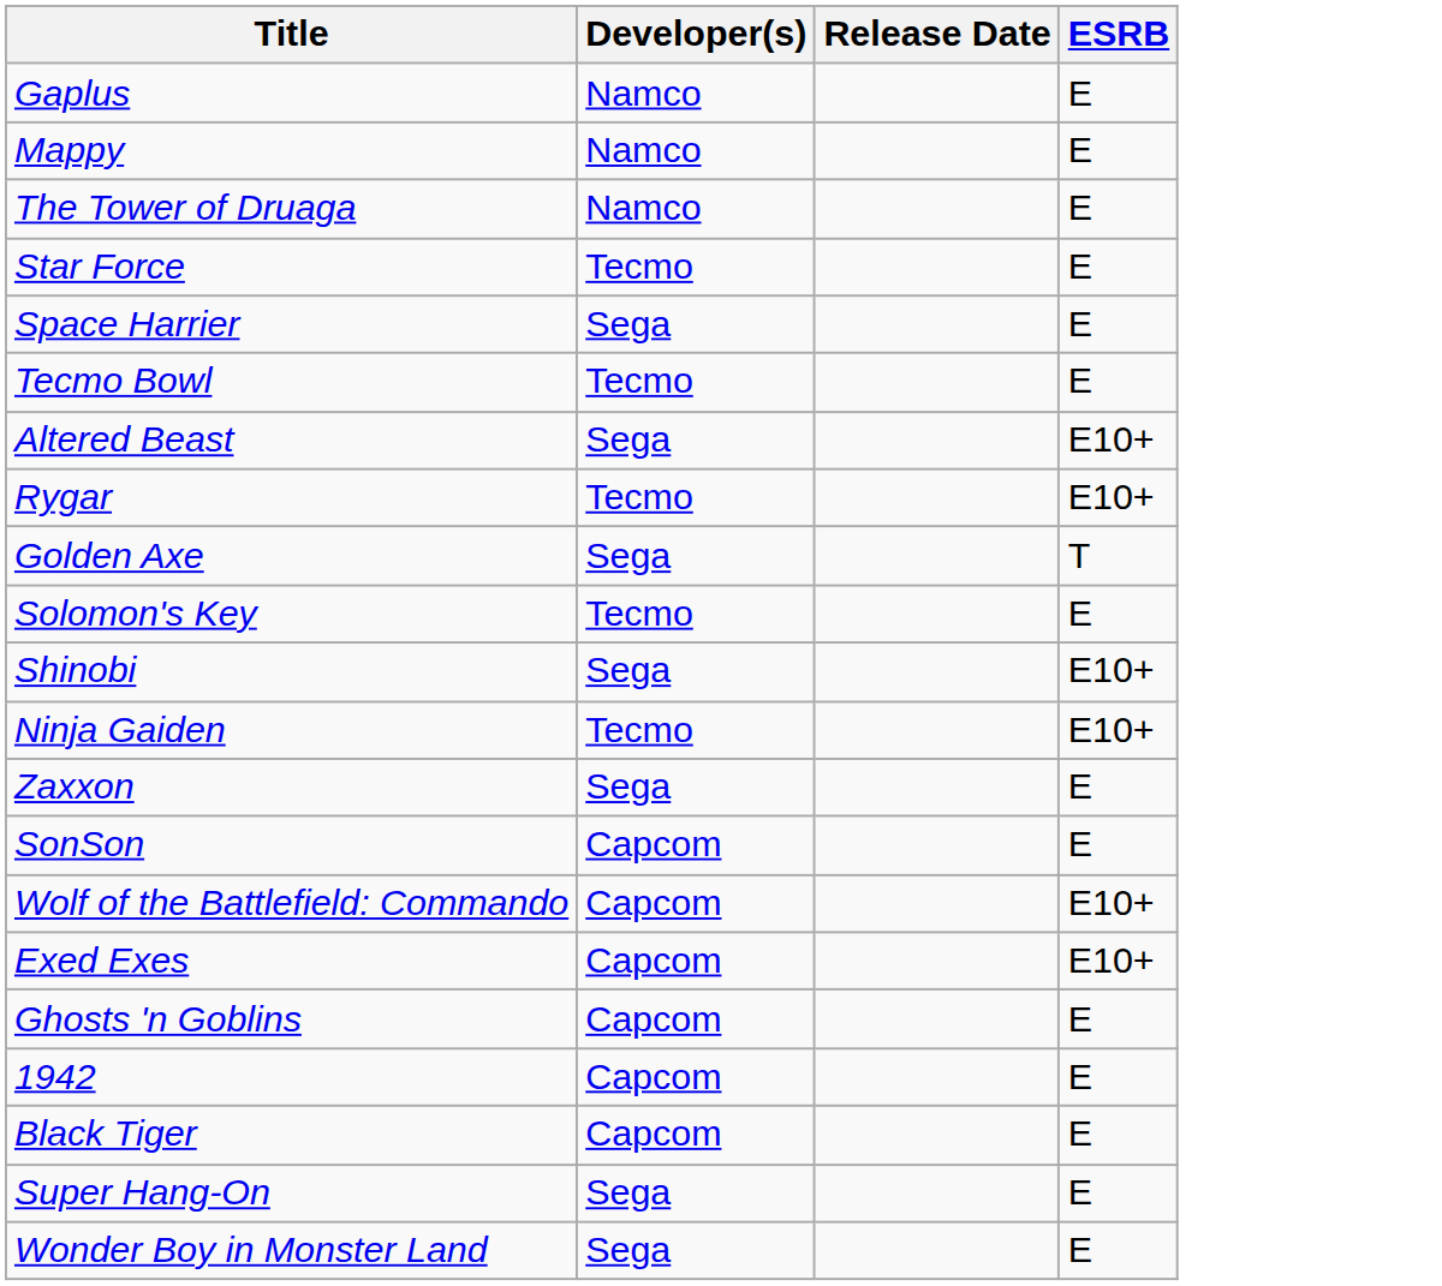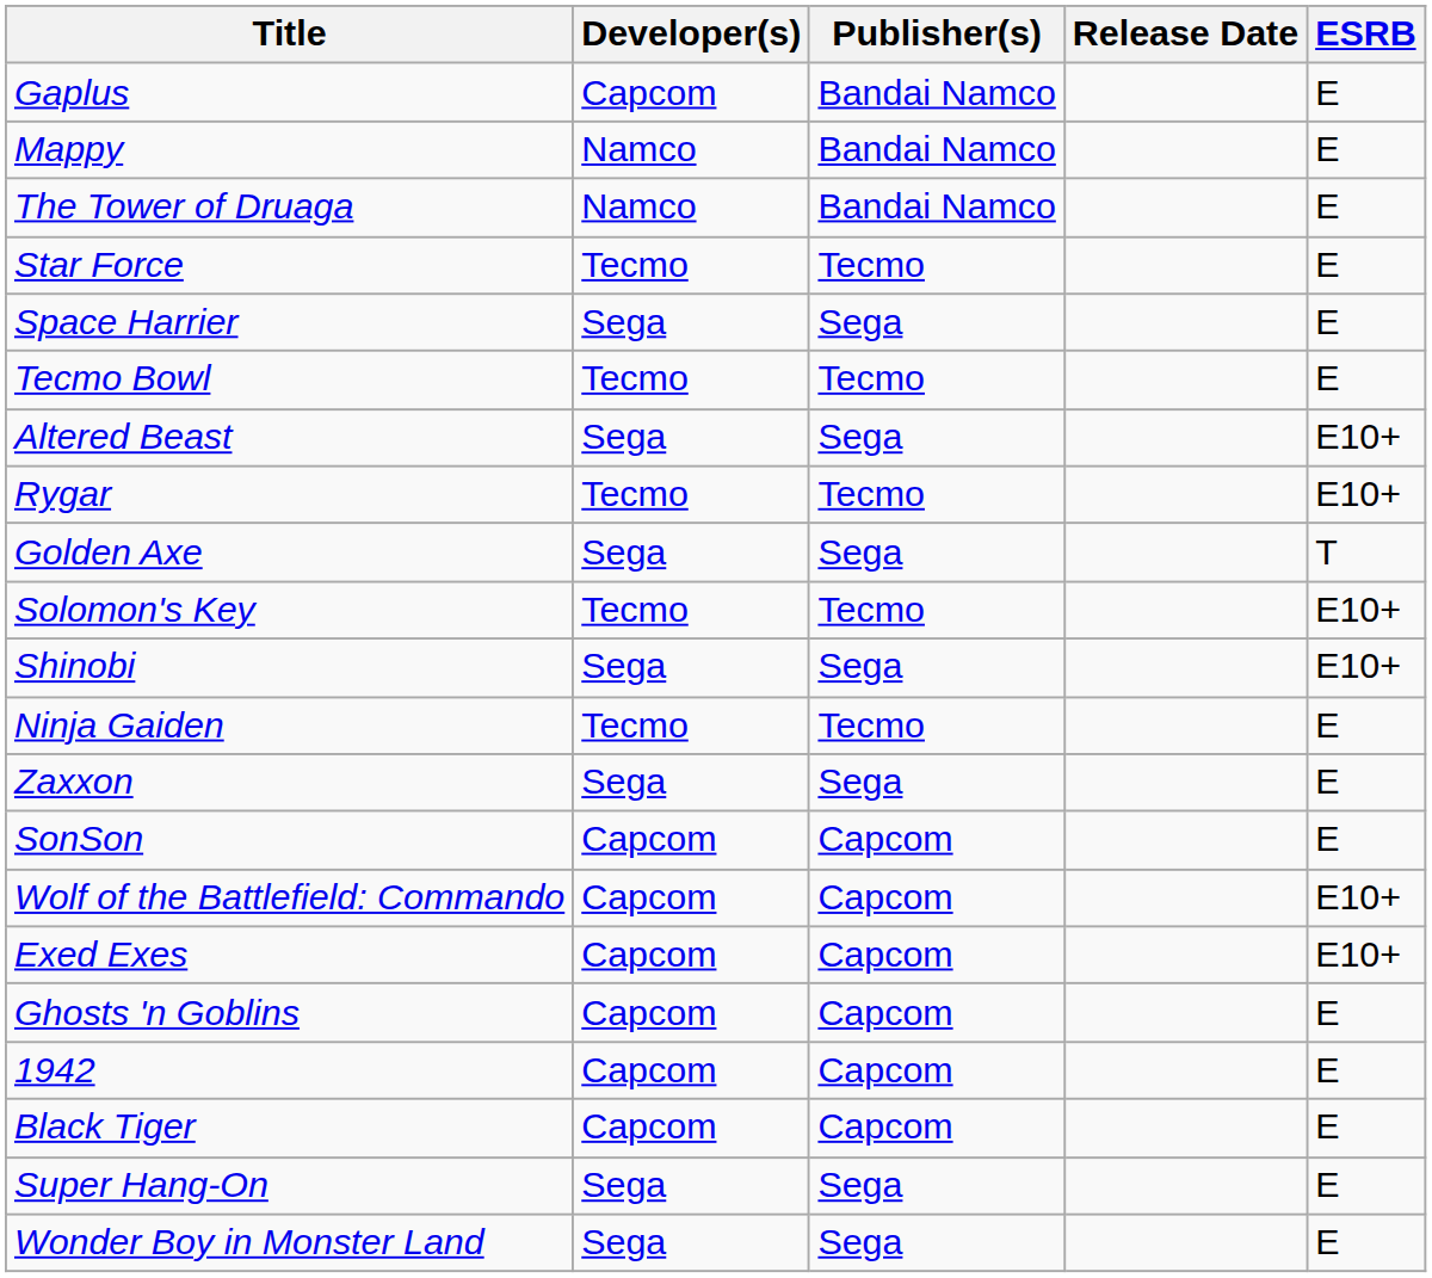+ column: Publisher(s) | Bandai Namco | Bandai Namco | Bandai Namco | Tecmo | Sega | Tecmo | Sega | Tecmo | Sega | Tecmo | Sega | Tecmo | Sega | Capcom | Capcom | Capcom | Capcom | Capcom | Capcom | Sega | Sega
Gaplus | Developer(s): Namco -> Capcom
Solomon's Key | ESRB: E -> E10+
Ninja Gaiden | ESRB: E10+ -> E
